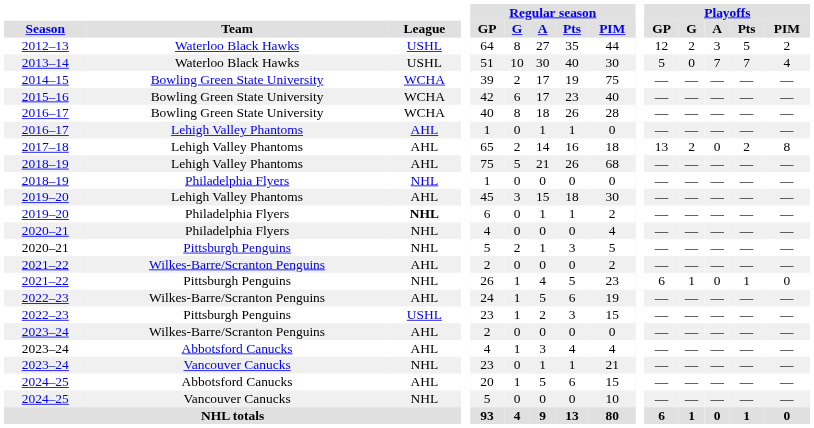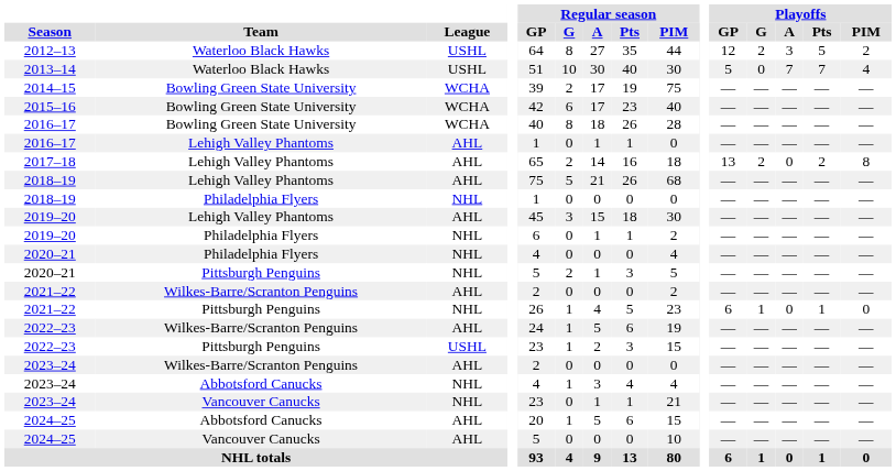2019–20 / Philadelphia Flyers | League: bold -> normal
2023–24 / Abbotsford Canucks | League: AHL -> NHL
2024–25 / Vancouver Canucks | League: NHL -> AHL
